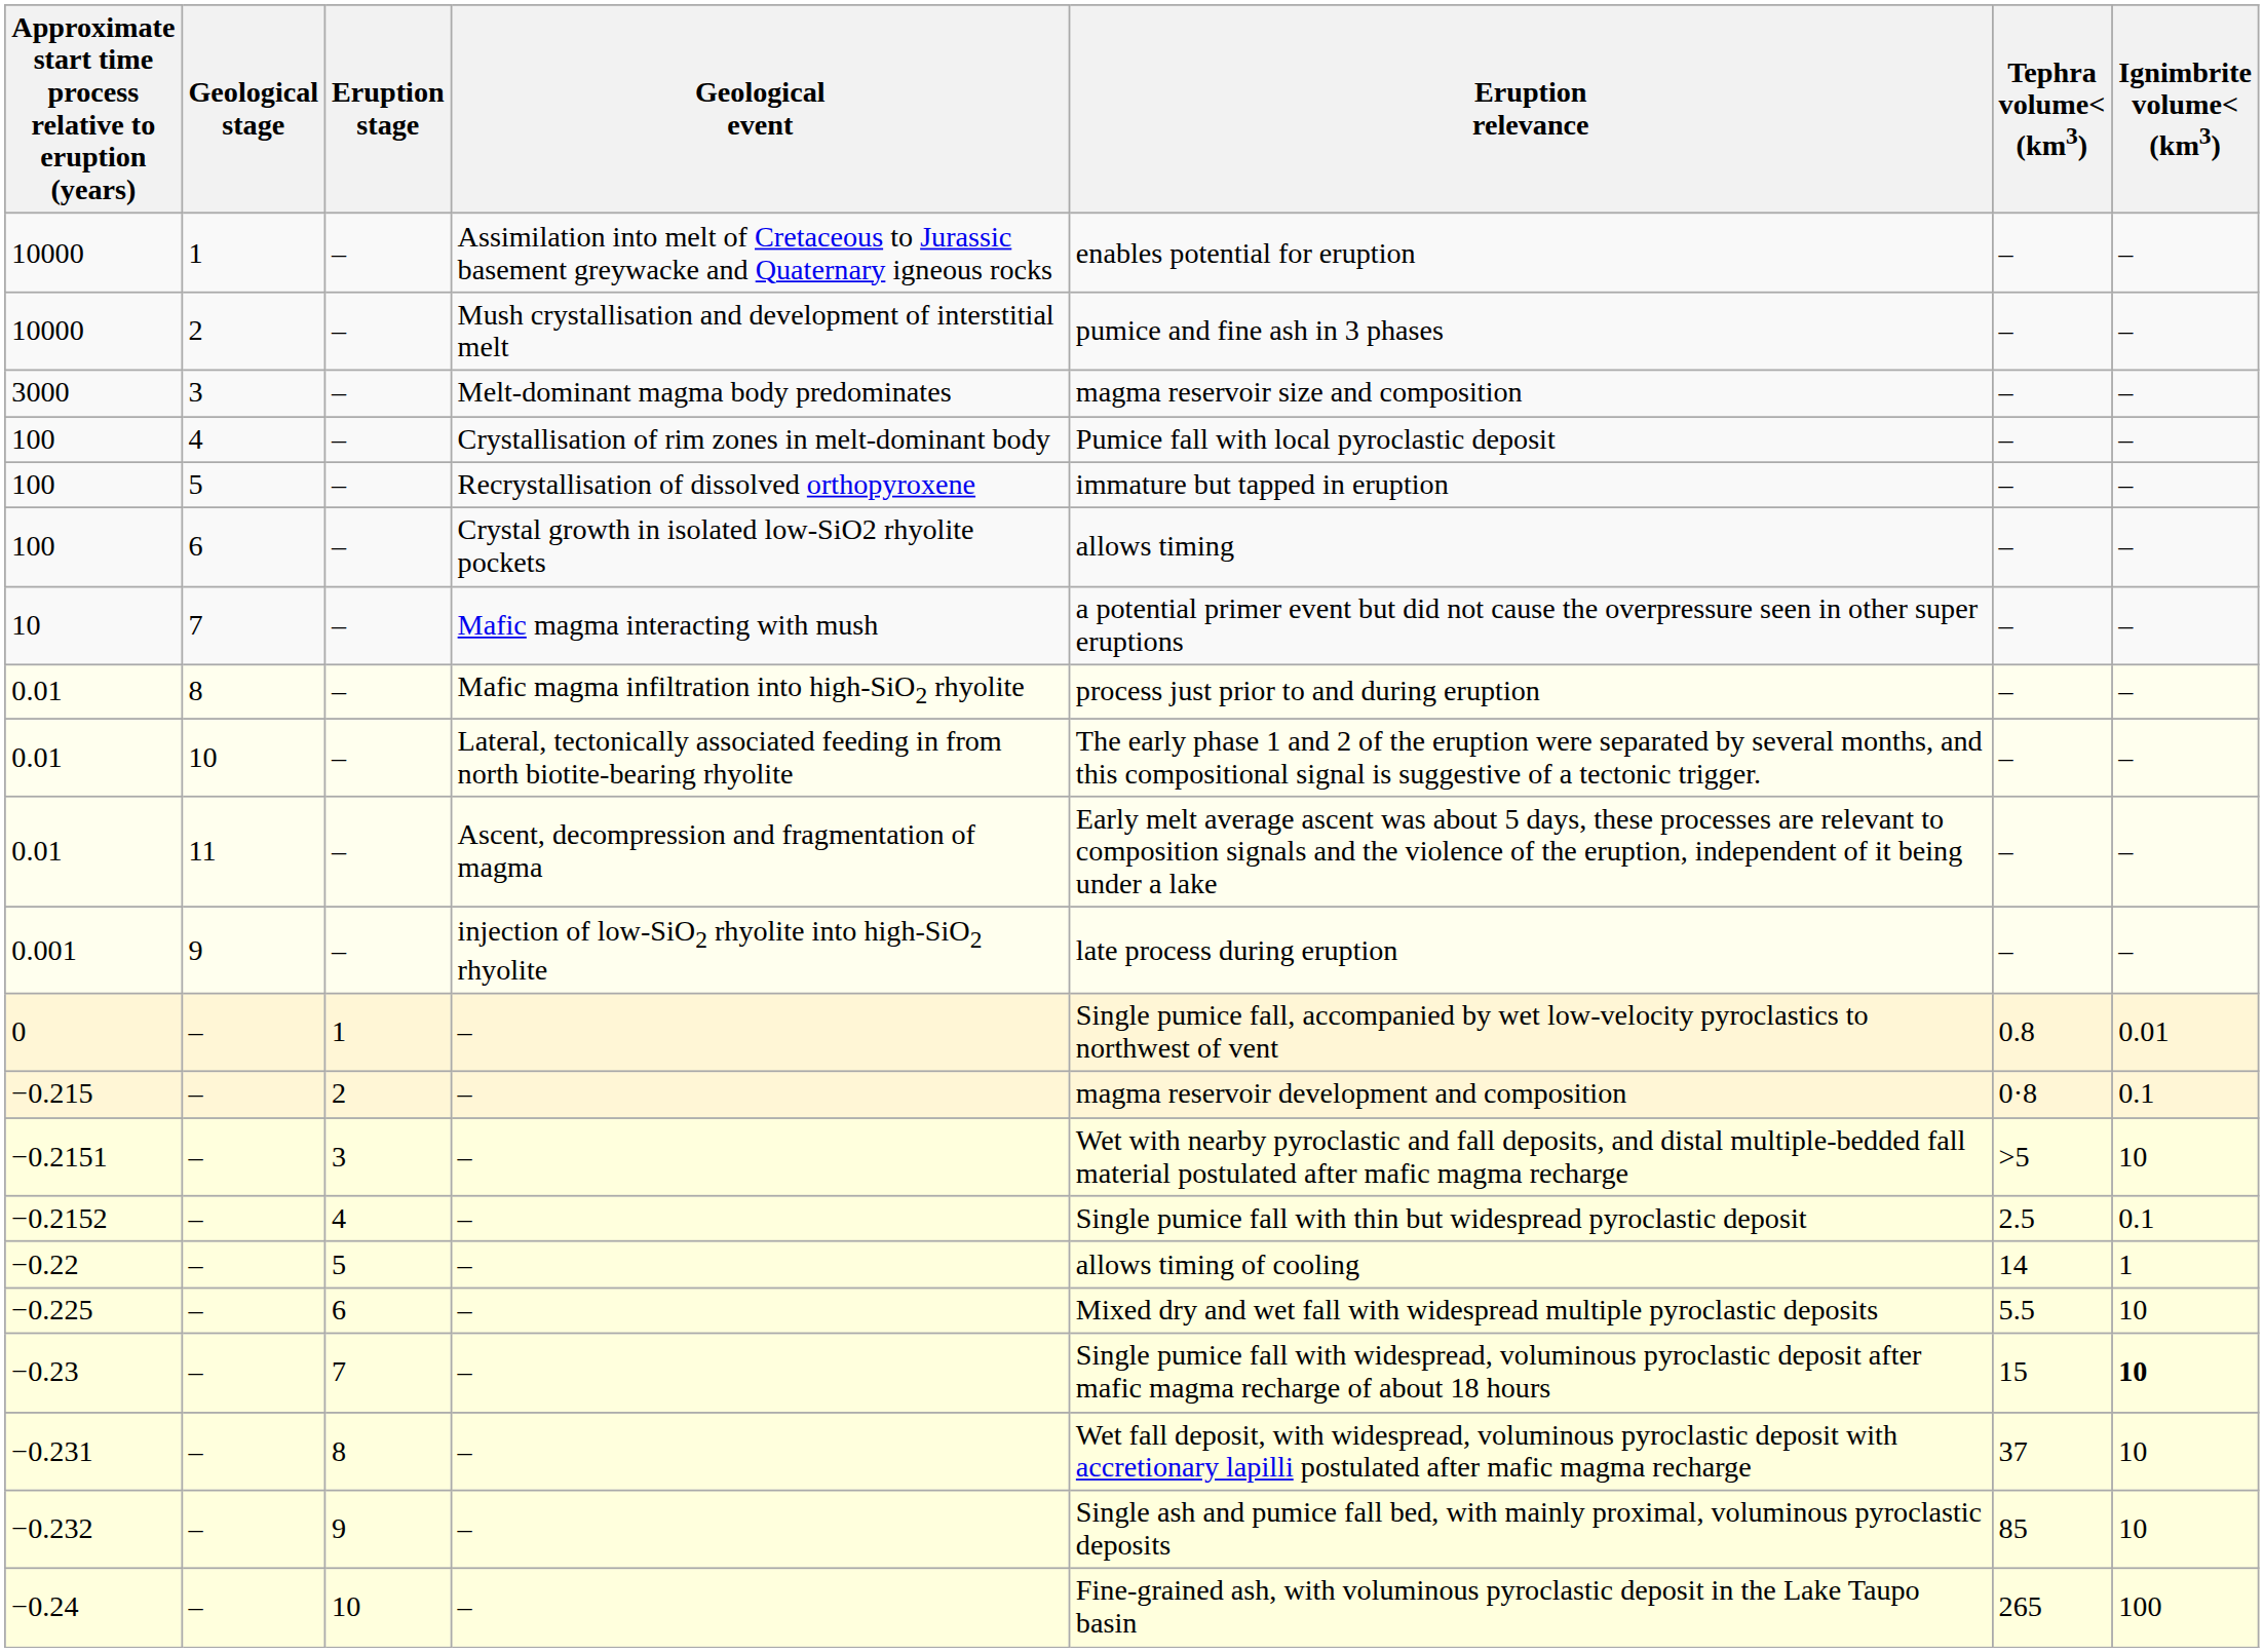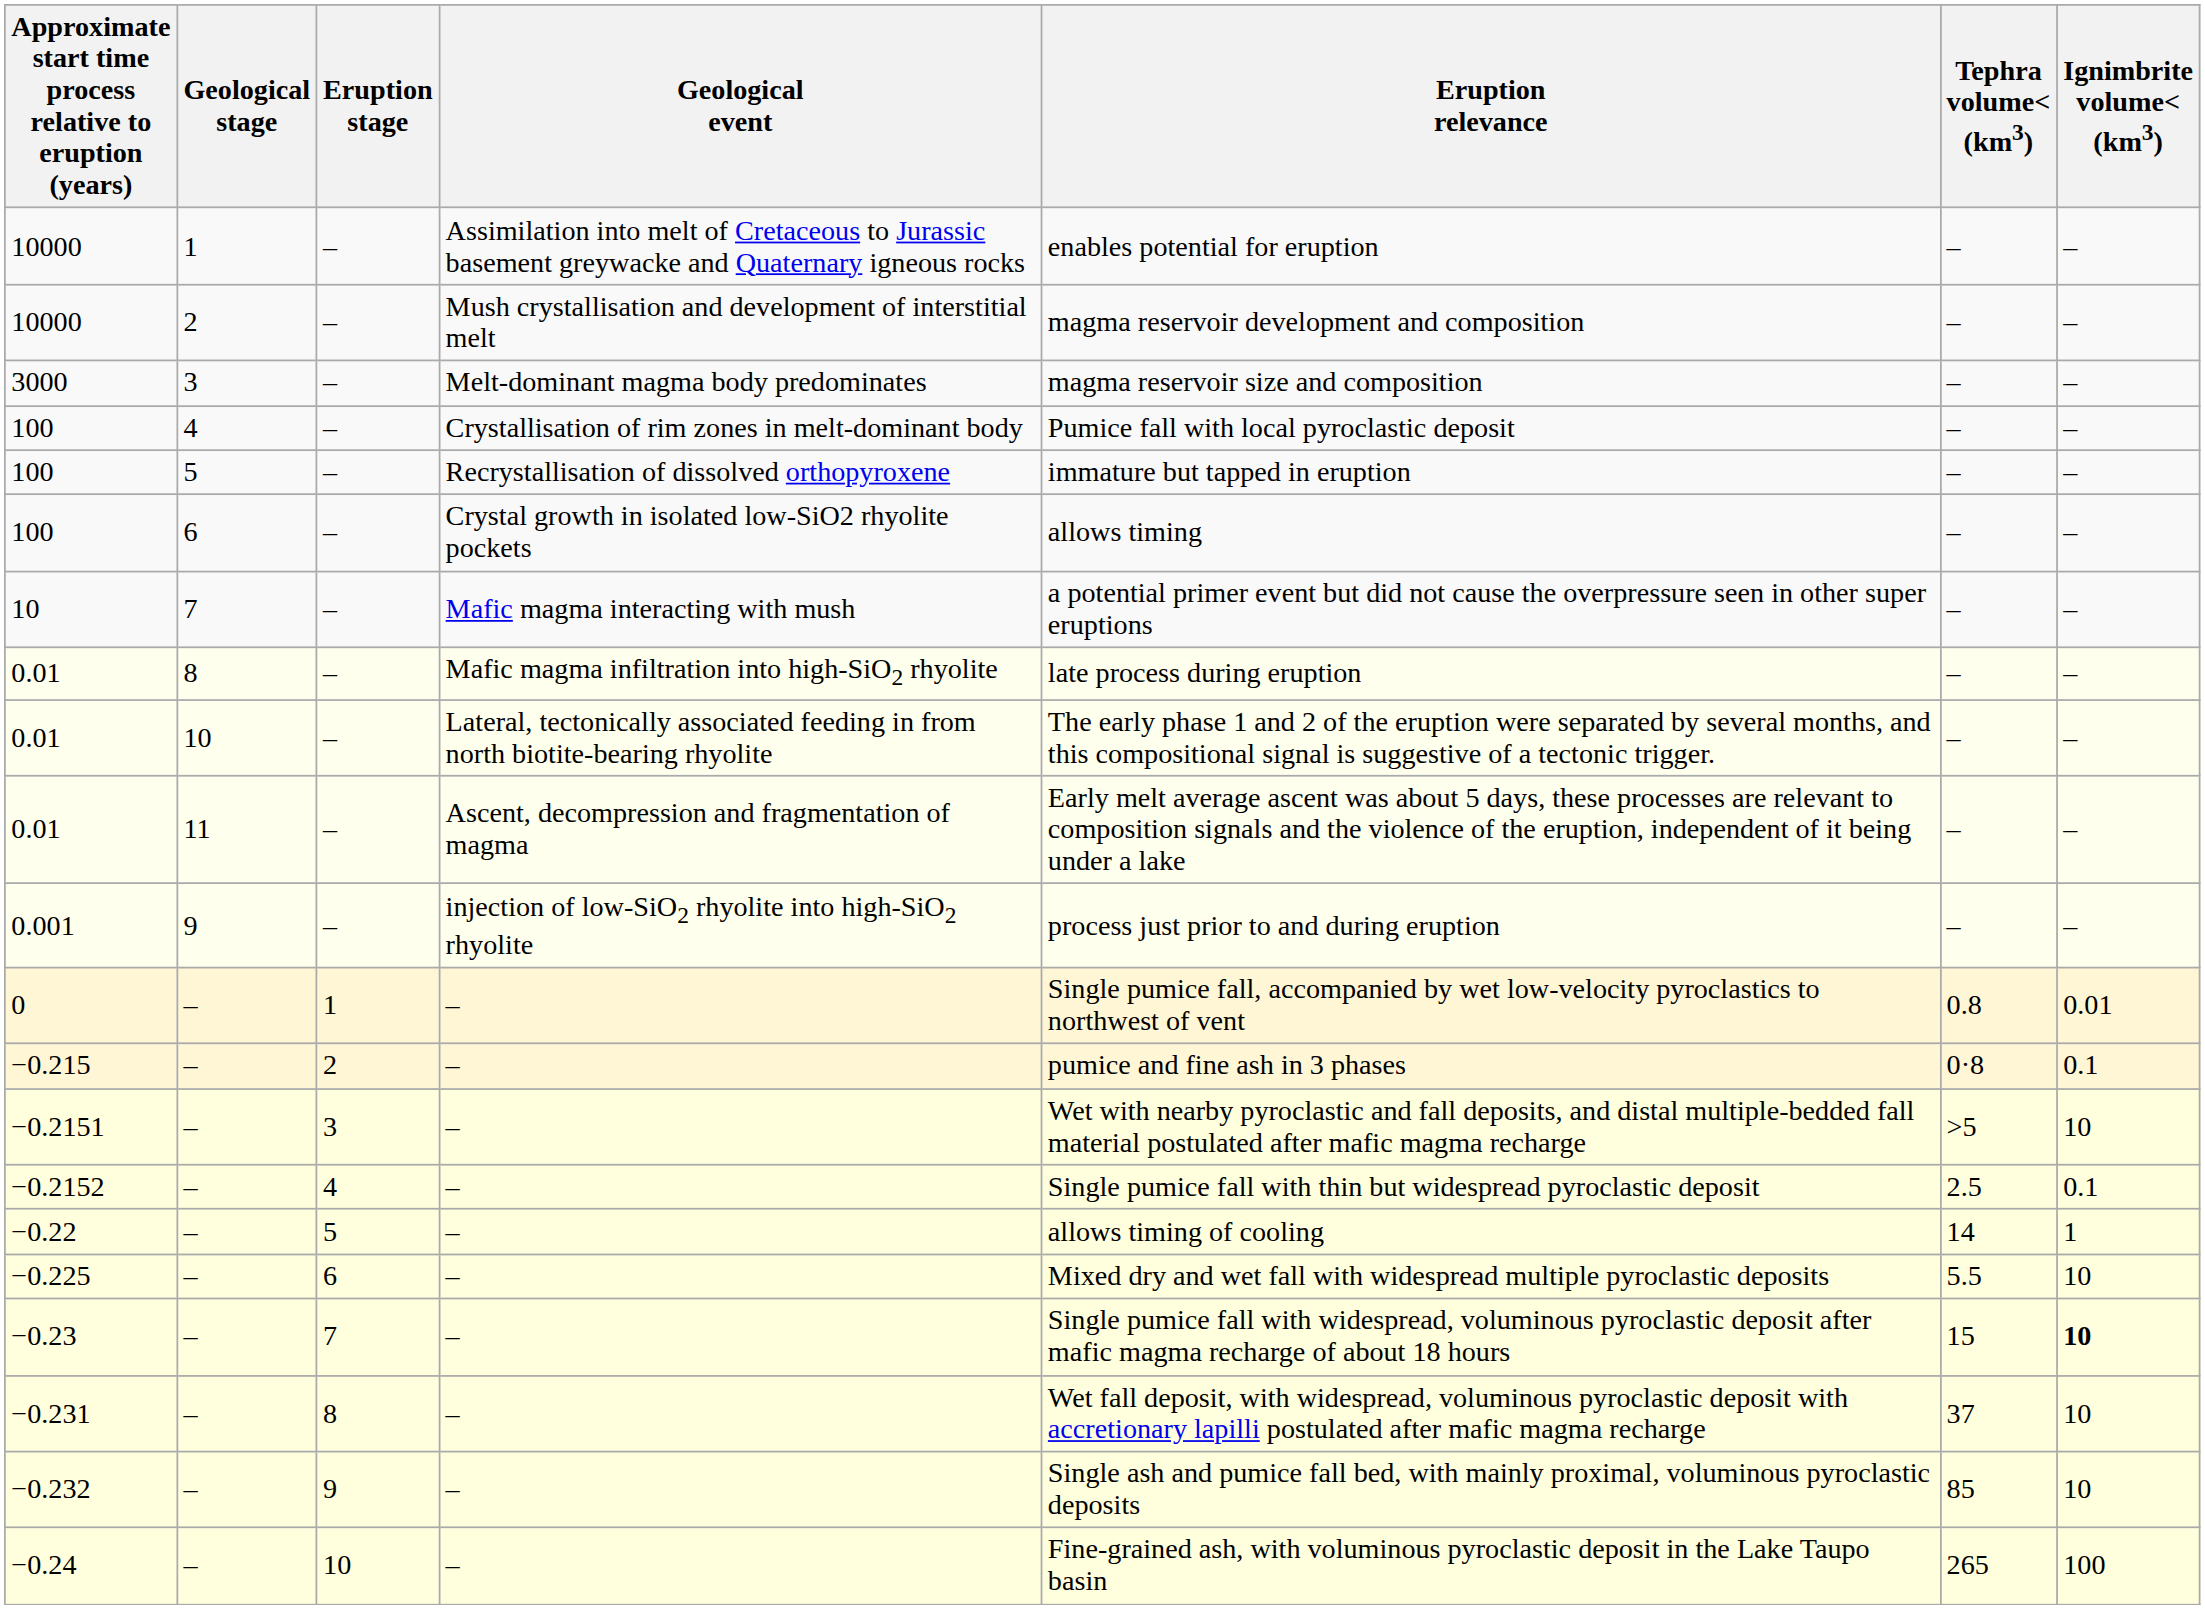10000 / 2 | Eruption relevance: pumice and fine ash in 3 phases -> magma reservoir development and composition
0.01 / 8 | Eruption relevance: process just prior to and during eruption -> late process during eruption
0.001 | Eruption relevance: late process during eruption -> process just prior to and during eruption
−0.215 | Eruption relevance: magma reservoir development and composition -> pumice and fine ash in 3 phases
